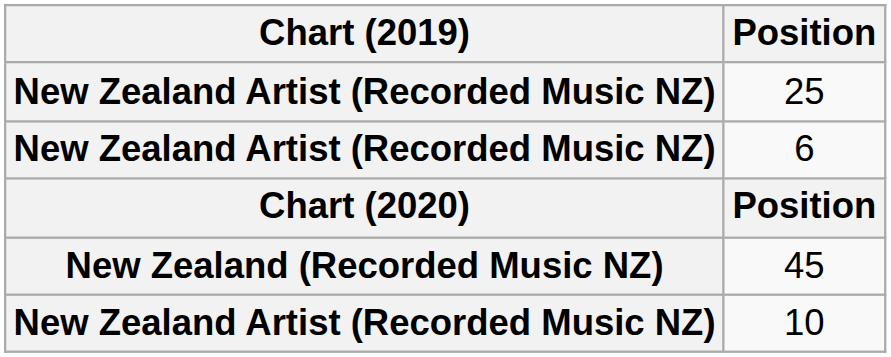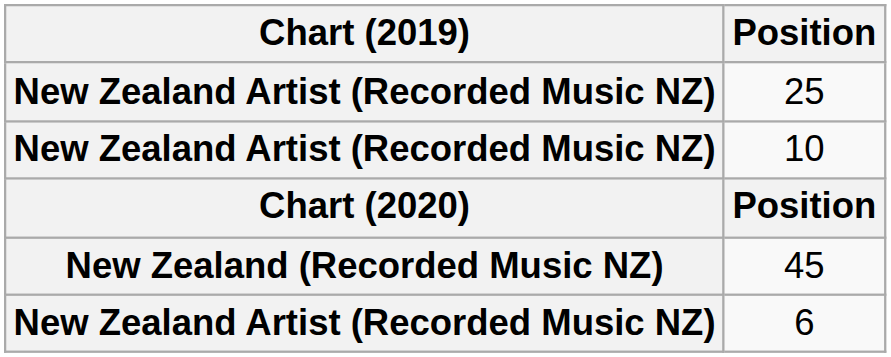rows swapped: 6 <-> 10
